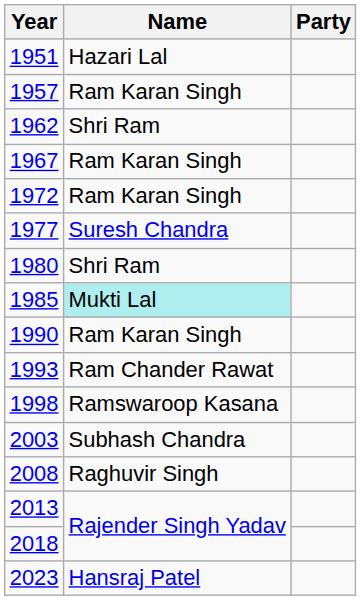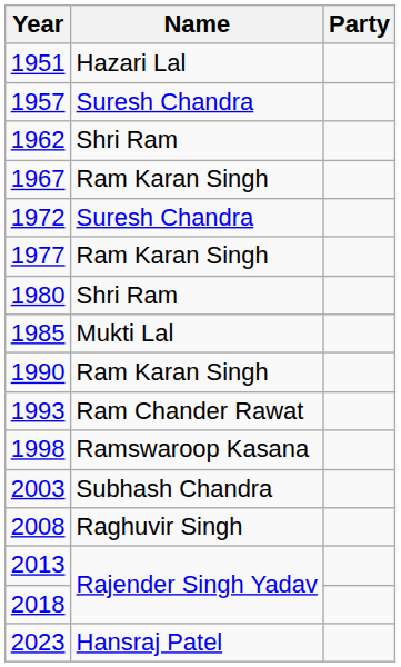1957 | Name: Ram Karan Singh -> Suresh Chandra
1972 | Name: Ram Karan Singh -> Suresh Chandra
1977 | Name: Suresh Chandra -> Ram Karan Singh
1985 | Name: paleturquoise background -> no background
